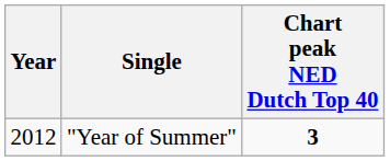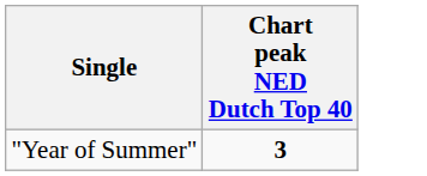- column: Year | 2012
